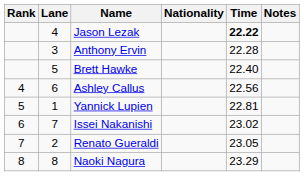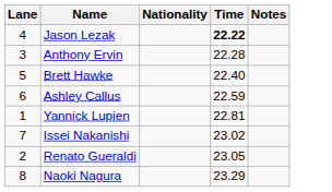- column: Rank | 4 | 5 | 6 | 7 | 8
Ashley Callus | Time: 22.56 -> 22.59
